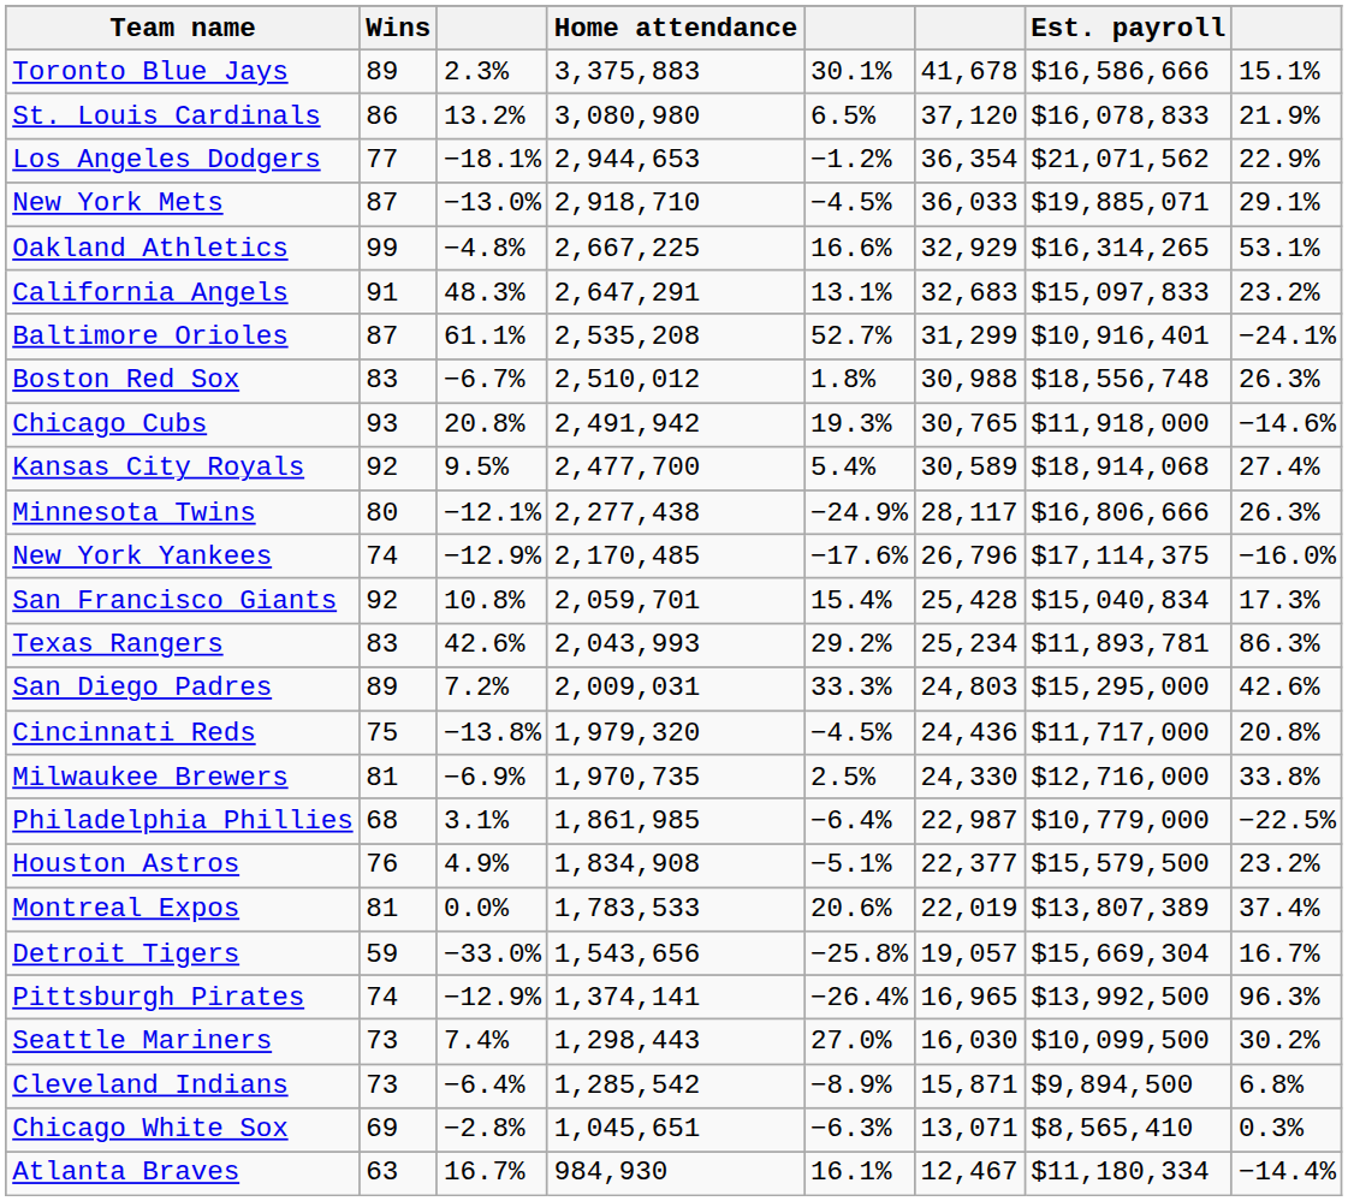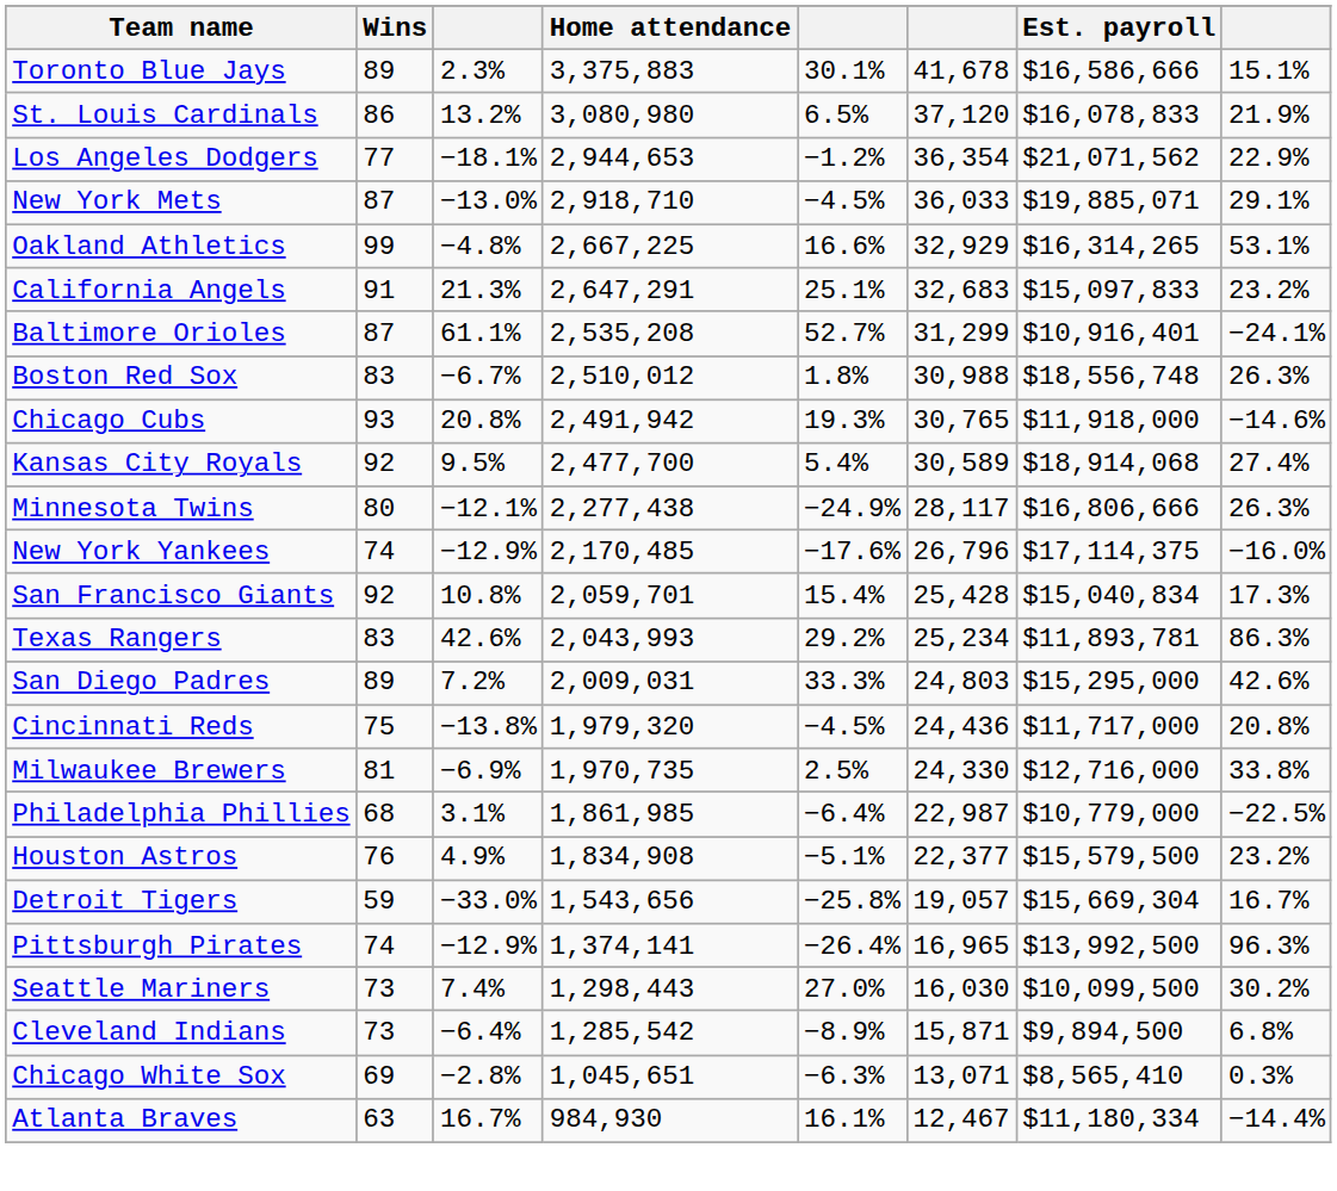California Angels | column 3: 48.3% -> 21.3%
California Angels | column 5: 13.1% -> 25.1%
- row: Montreal Expos | 81 | 0.0% | 1,783,533 | 20.6% | 22,019 | $13,807,389 | 37.4%
